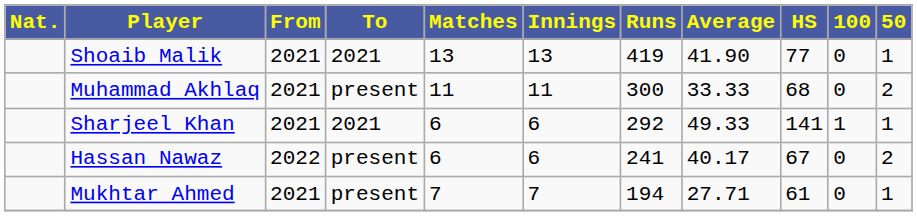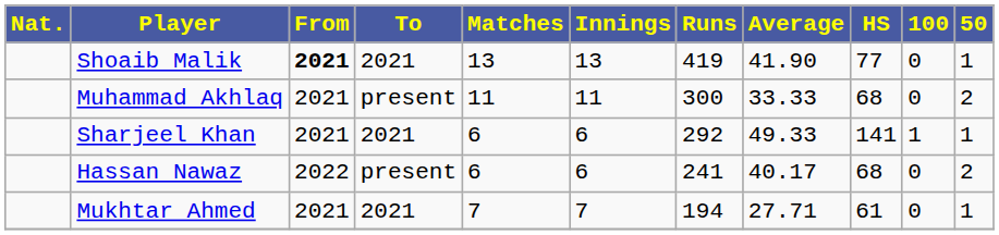Shoaib Malik | From: normal -> bold
Hassan Nawaz | HS: 67 -> 68
Mukhtar Ahmed | To: present -> 2021
